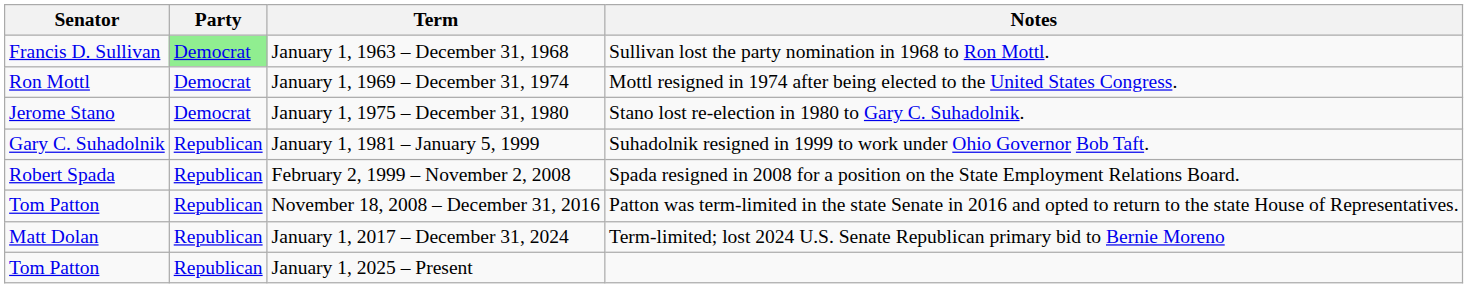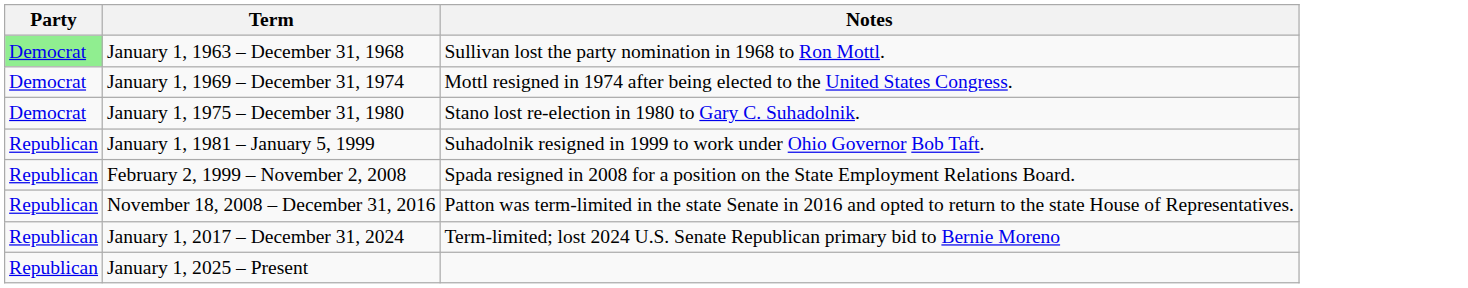- column: Senator | Francis D. Sullivan | Ron Mottl | Jerome Stano | Gary C. Suhadolnik | Robert Spada | Tom Patton | Matt Dolan | Tom Patton
